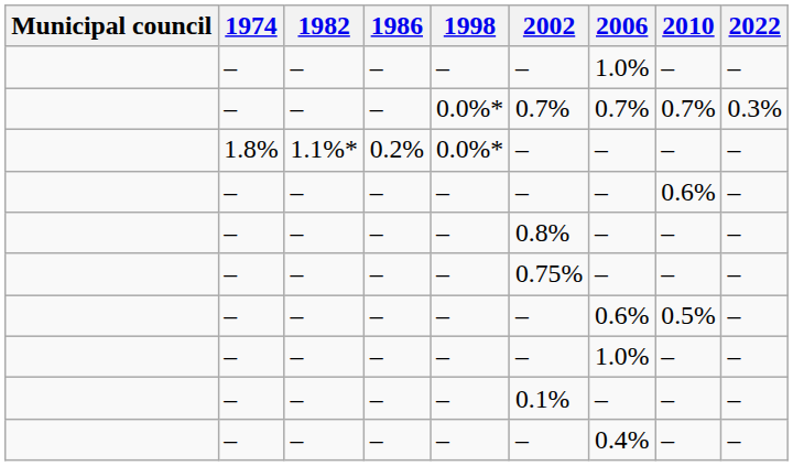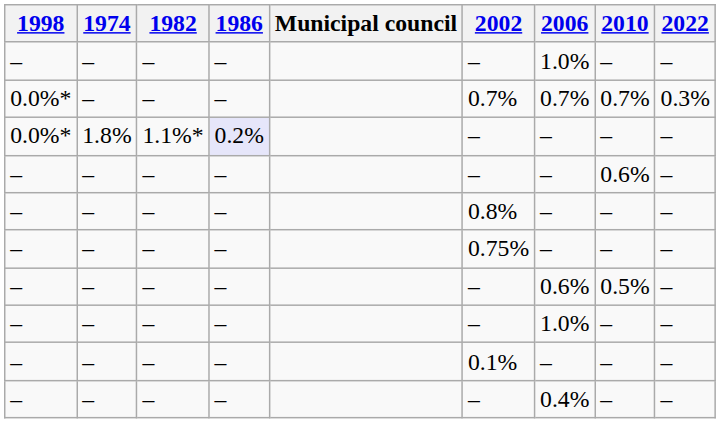columns swapped: Municipal council <-> 1998
1.8% | 1986: no background -> lavender background
